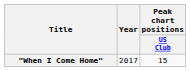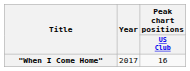"When I Come Home" | Peak chart positions / US Club: 15 -> 16
